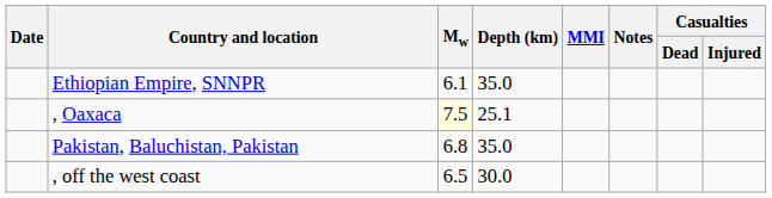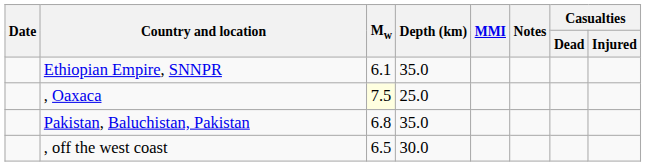, Oaxaca | Depth (km): 25.1 -> 25.0
